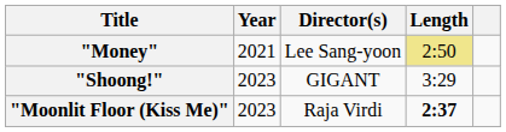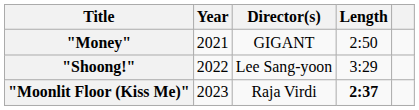"Money" | Director(s): Lee Sang-yoon -> GIGANT
"Money" | Length: khaki background -> no background
"Shoong!" | Year: 2023 -> 2022
"Shoong!" | Director(s): GIGANT -> Lee Sang-yoon
